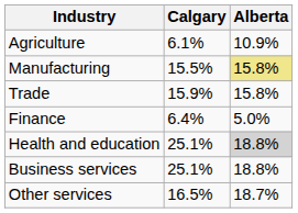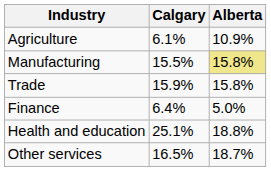Health and education | Alberta: lightgrey background -> no background
- row: Business services | 25.1% | 18.8%
